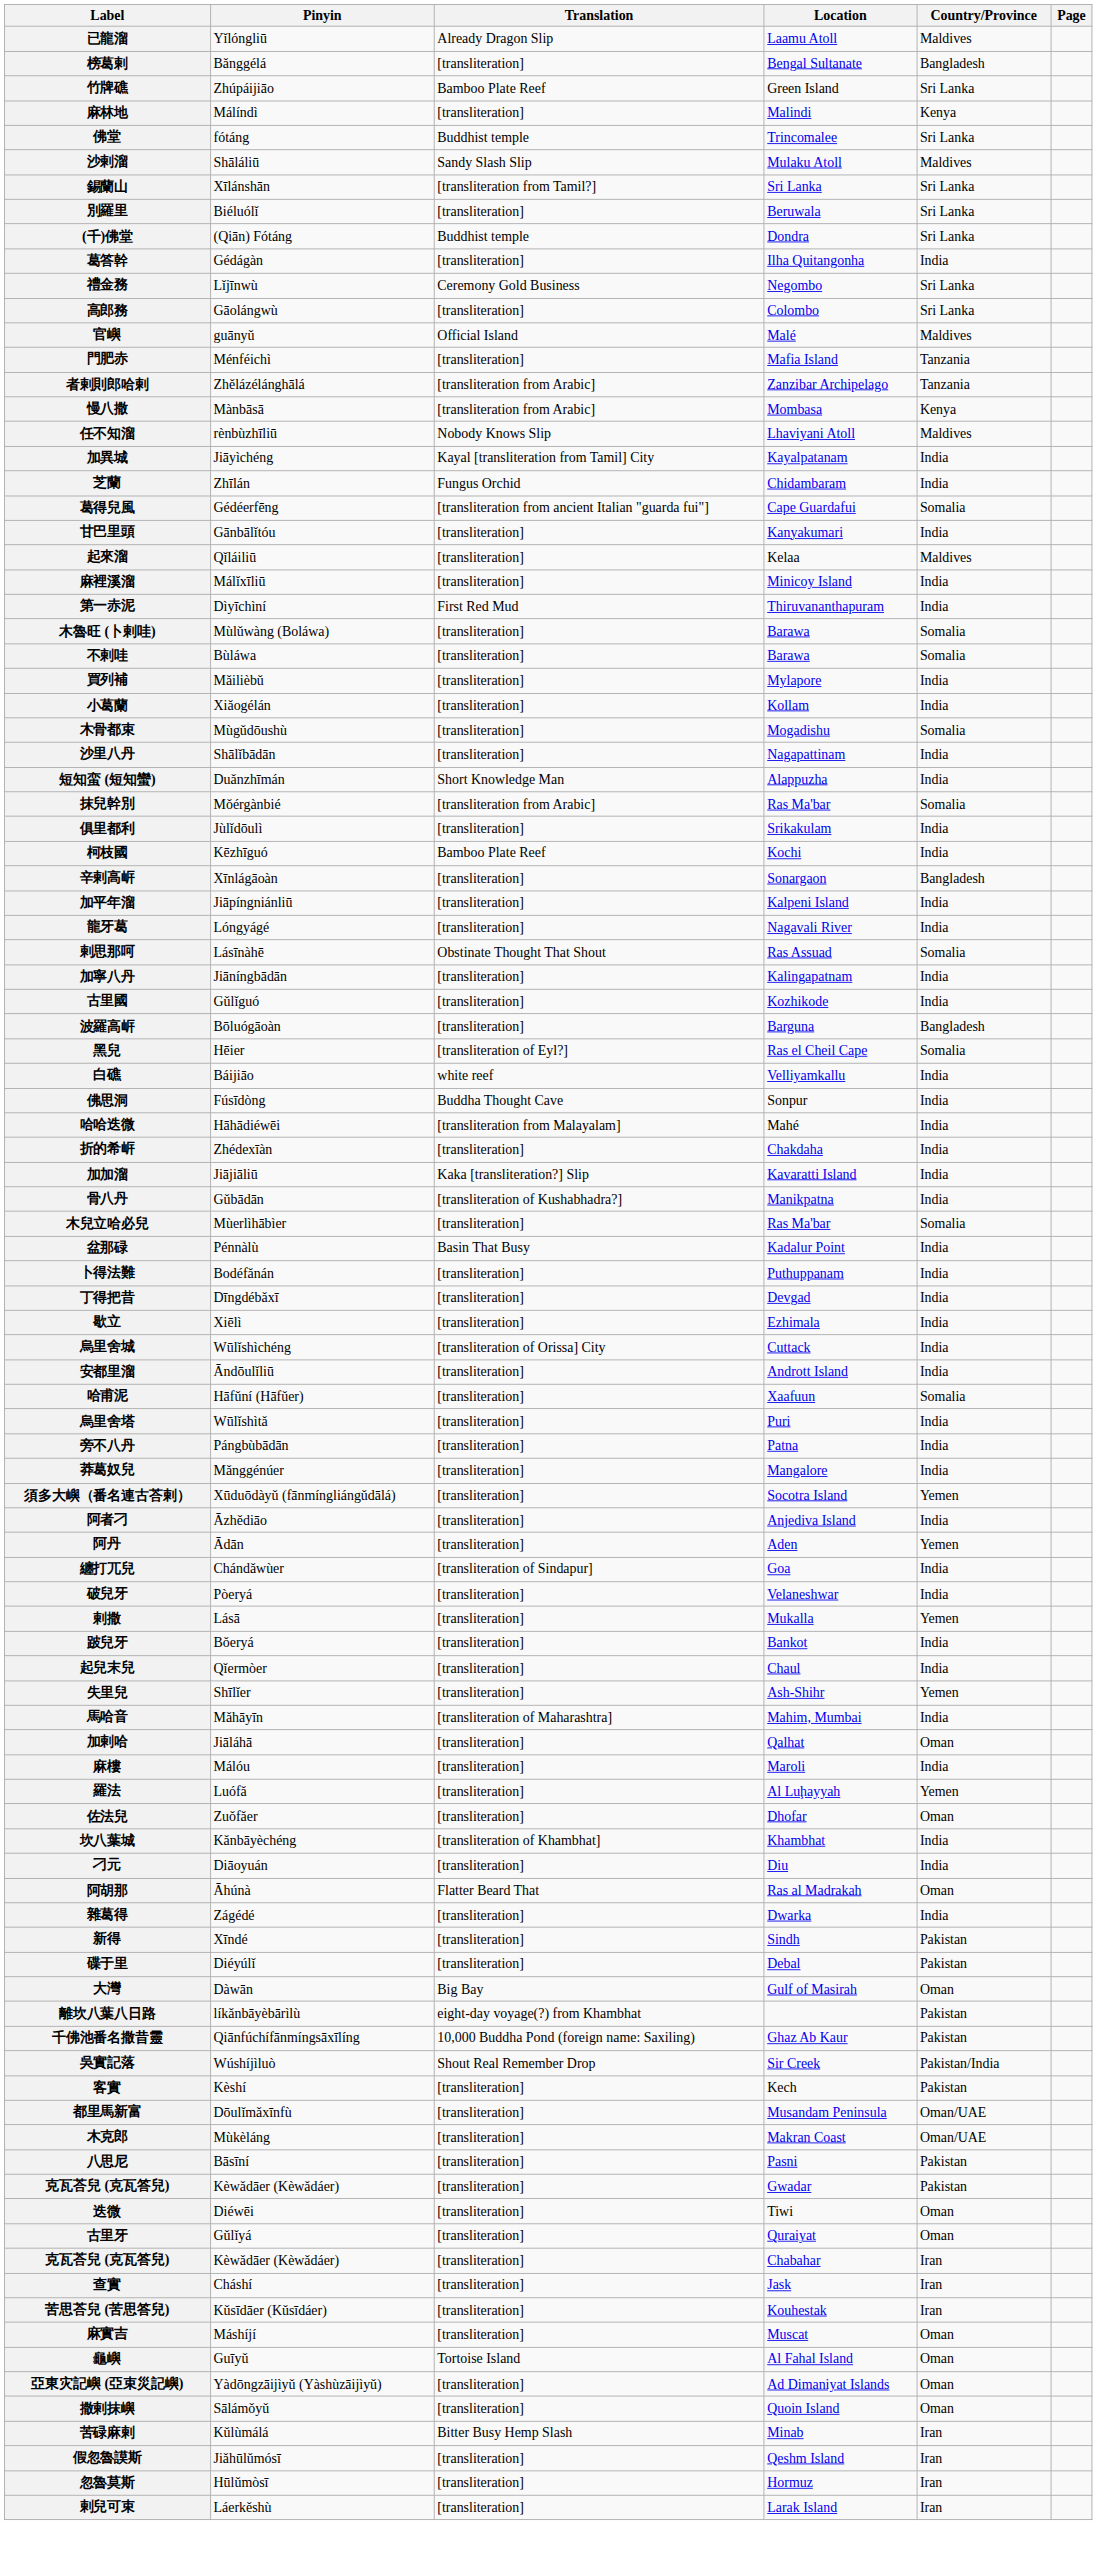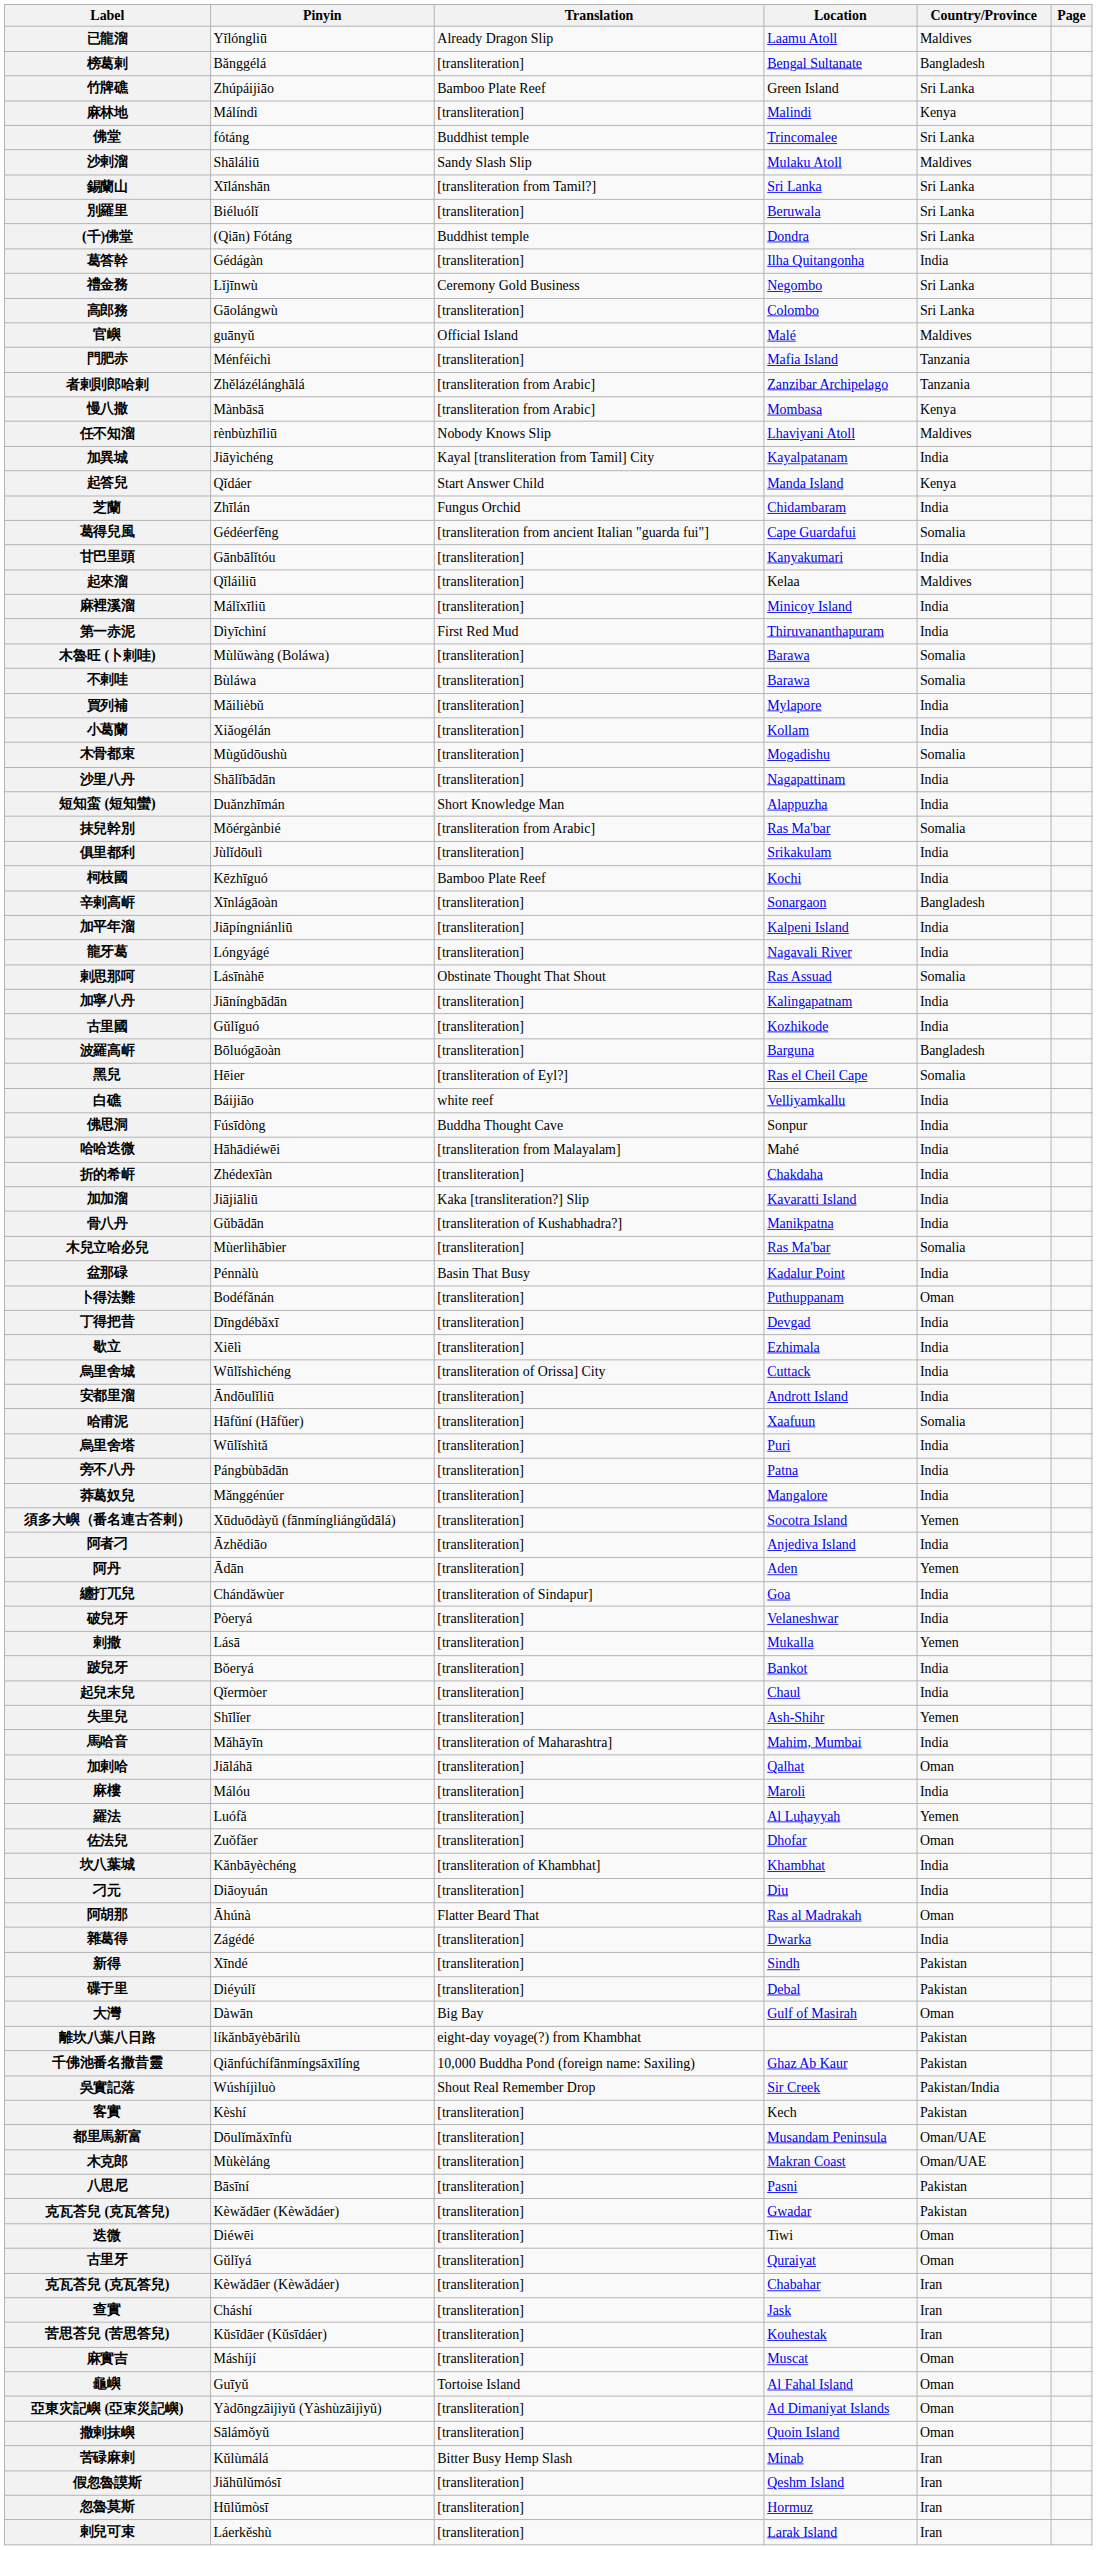+ row: 起答兒 | Qǐdáer | Start Answer Child | Manda Island | Kenya
卜得法難 | Country/Province: India -> Oman
